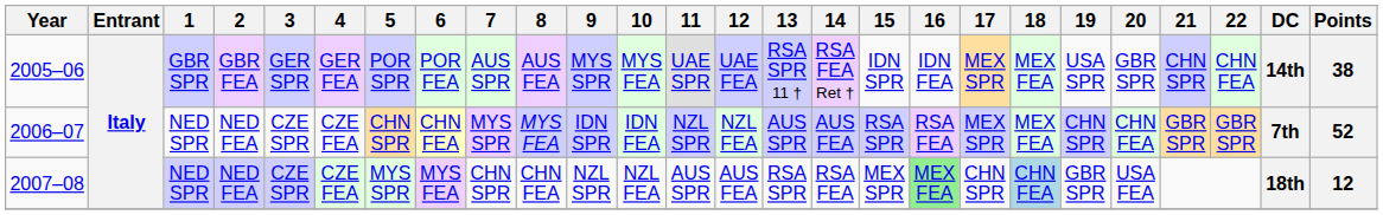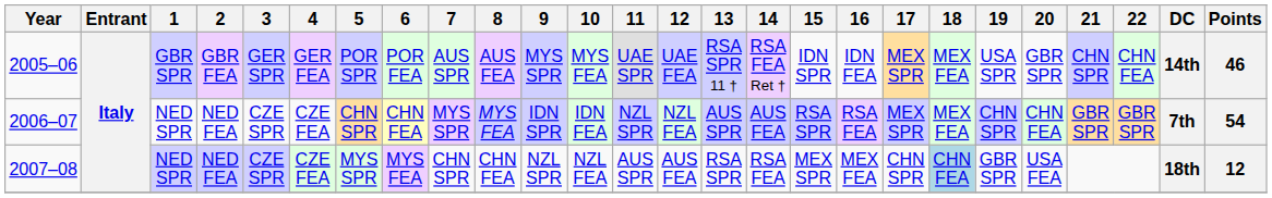2005–06 | Points: 38 -> 46
2006–07 | Points: 52 -> 54
2007–08 | 16: lightgreen background -> no background
